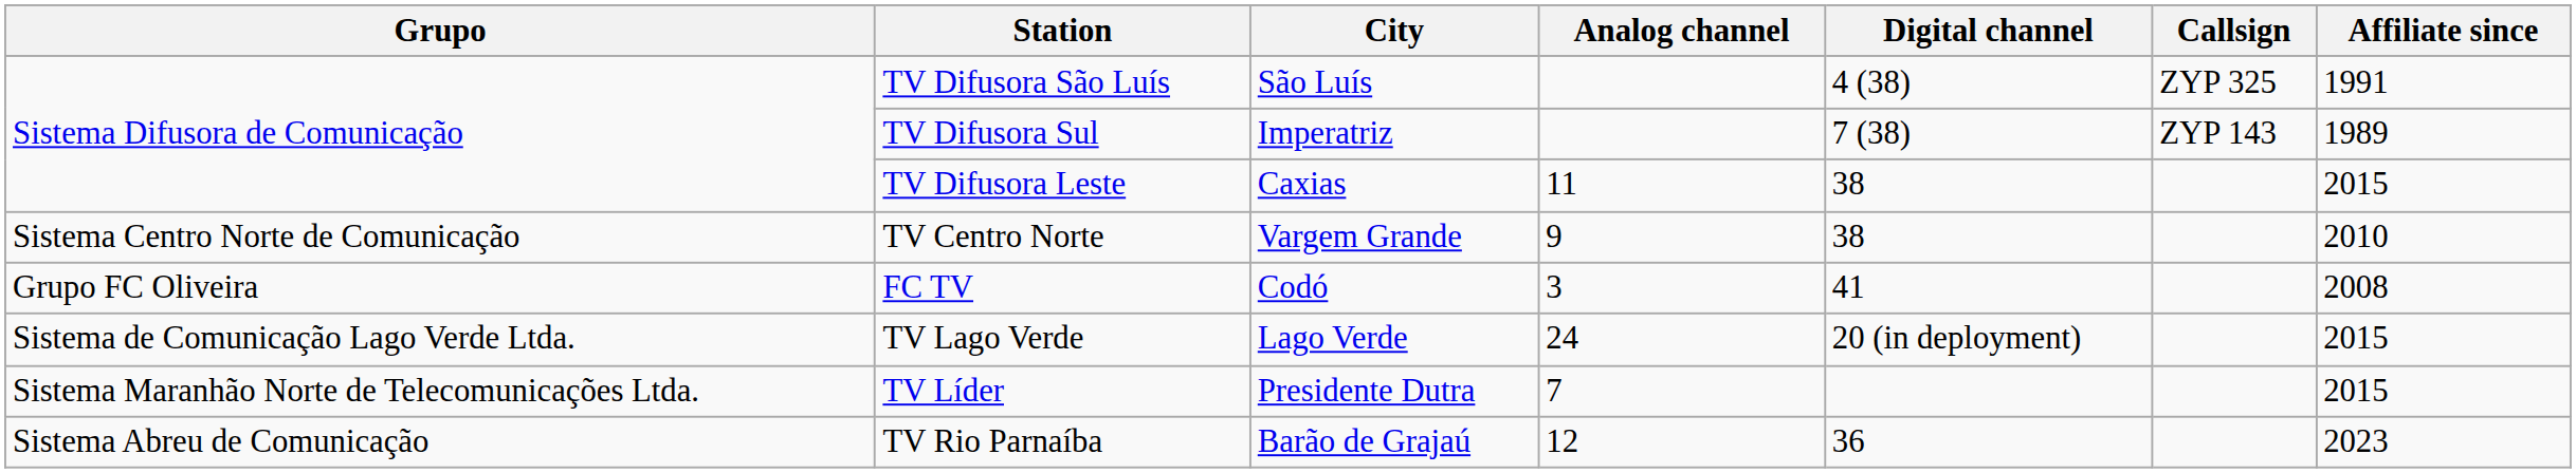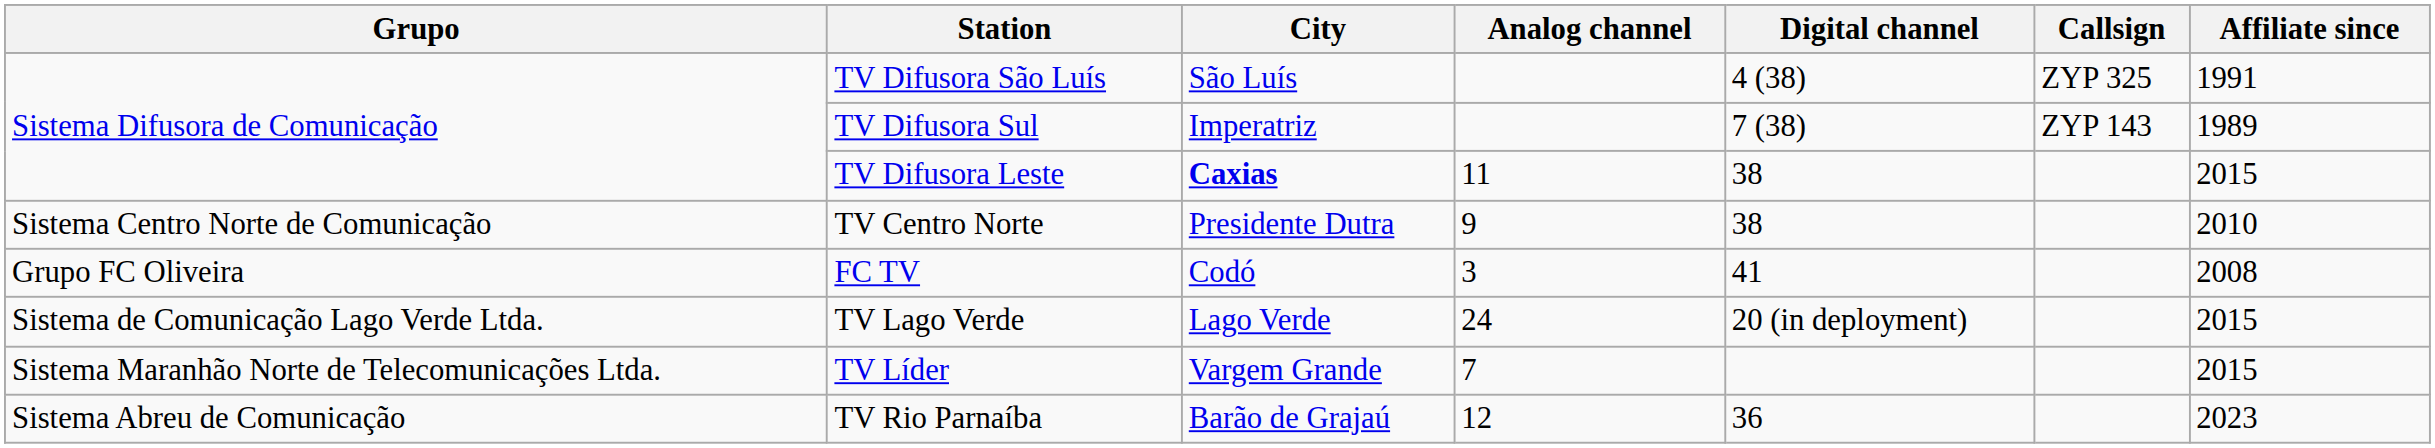TV Difusora Leste | City: normal -> bold
TV Centro Norte | City: Vargem Grande -> Presidente Dutra
TV Líder | City: Presidente Dutra -> Vargem Grande
